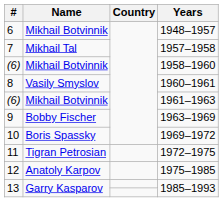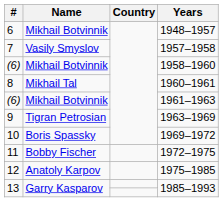1957–1958 | Name: Mikhail Tal -> Vasily Smyslov
1960–1961 | Name: Vasily Smyslov -> Mikhail Tal
1963–1969 | Name: Bobby Fischer -> Tigran Petrosian
1972–1975 | Name: Tigran Petrosian -> Bobby Fischer
